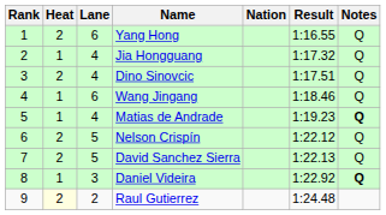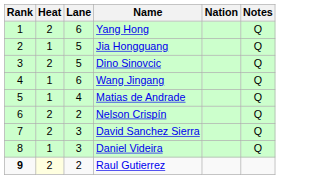- column: Result | 1:16.55 | 1:17.32 | 1:17.51 | 1:18.46 | 1:19.23 | 1:22.12 | 1:22.13 | 1:22.92 | 1:24.48
Jia Hongguang | Lane: 4 -> 5
Dino Sinovcic | Lane: 4 -> 5
Matias de Andrade | Notes: bold -> normal
Nelson Crispín | Lane: 5 -> 2
David Sanchez Sierra | Lane: 5 -> 3
Daniel Videira | Notes: bold -> normal
Raul Gutierrez | Rank: normal -> bold
